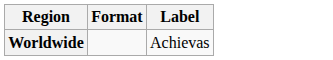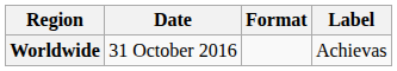+ column: Date | 31 October 2016
